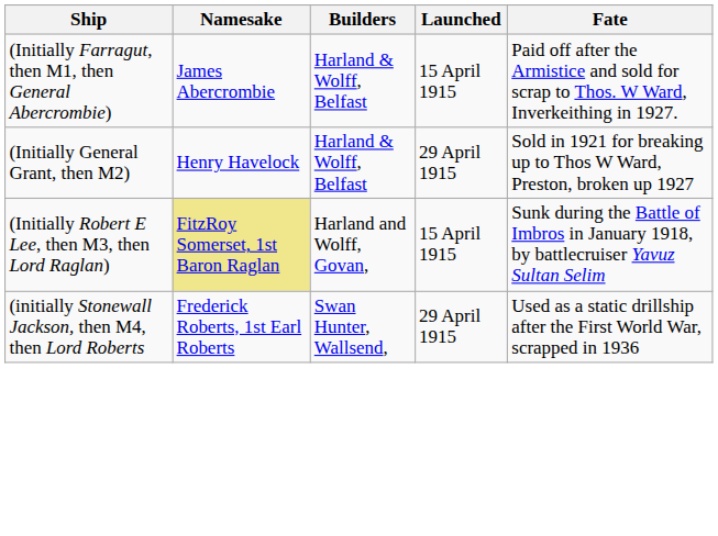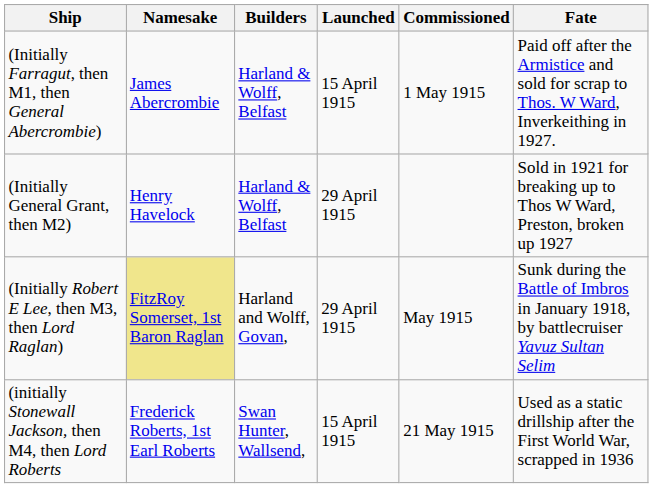+ column: Commissioned | 1 May 1915 | May 1915 | 21 May 1915
(Initially Robert E Lee, then M3, then Lord Raglan) | Launched: 15 April 1915 -> 29 April 1915
(initially Stonewall Jackson, then M4, then Lord Roberts | Launched: 29 April 1915 -> 15 April 1915
